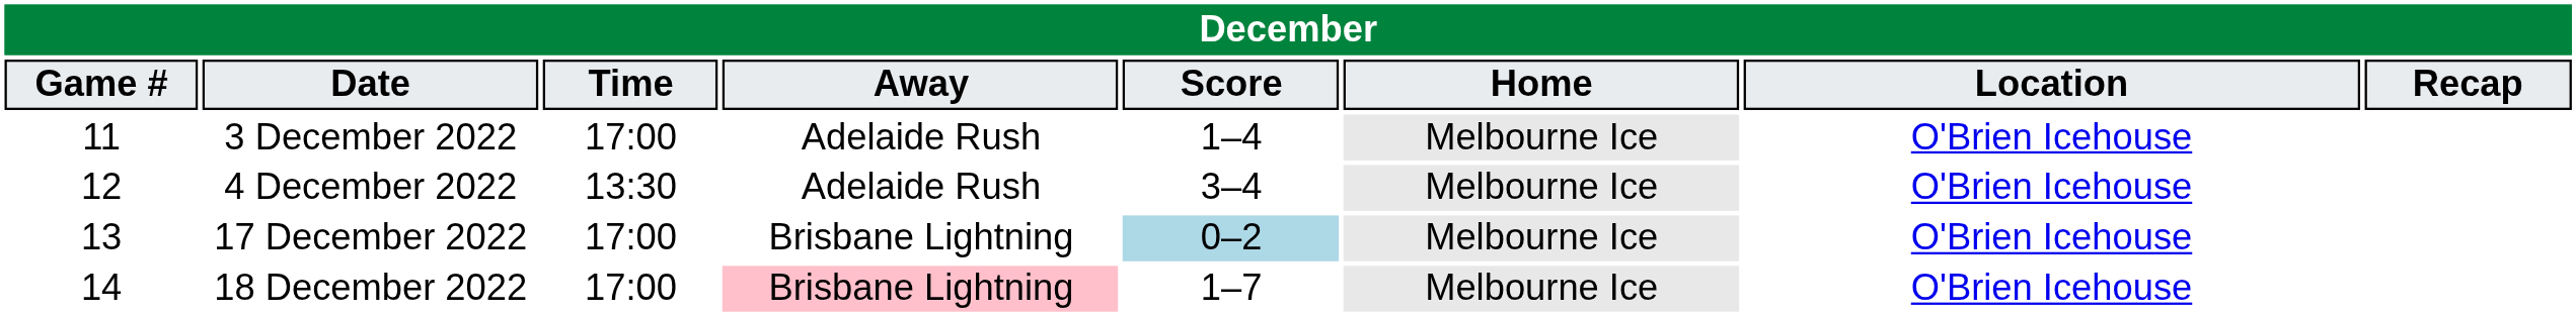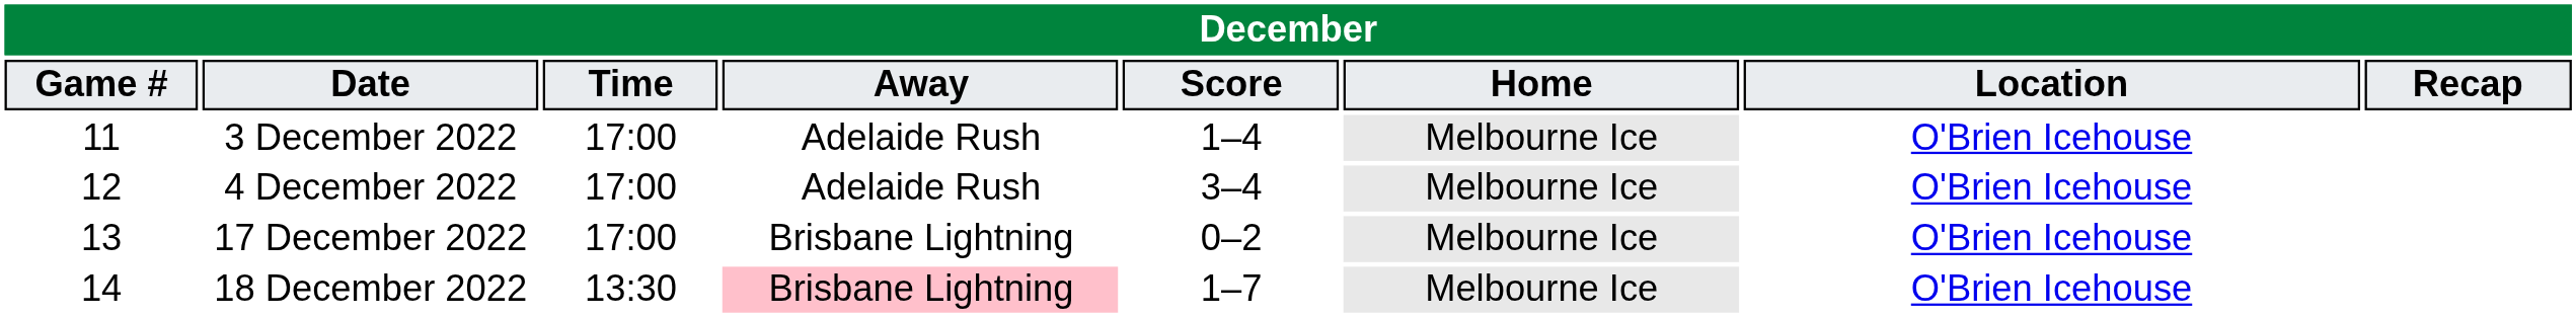4 December 2022 | Time: 13:30 -> 17:00
17 December 2022 | Score: lightblue background -> no background
18 December 2022 | Time: 17:00 -> 13:30
